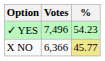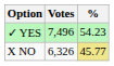X NO | Votes: 6,366 -> 6,326
